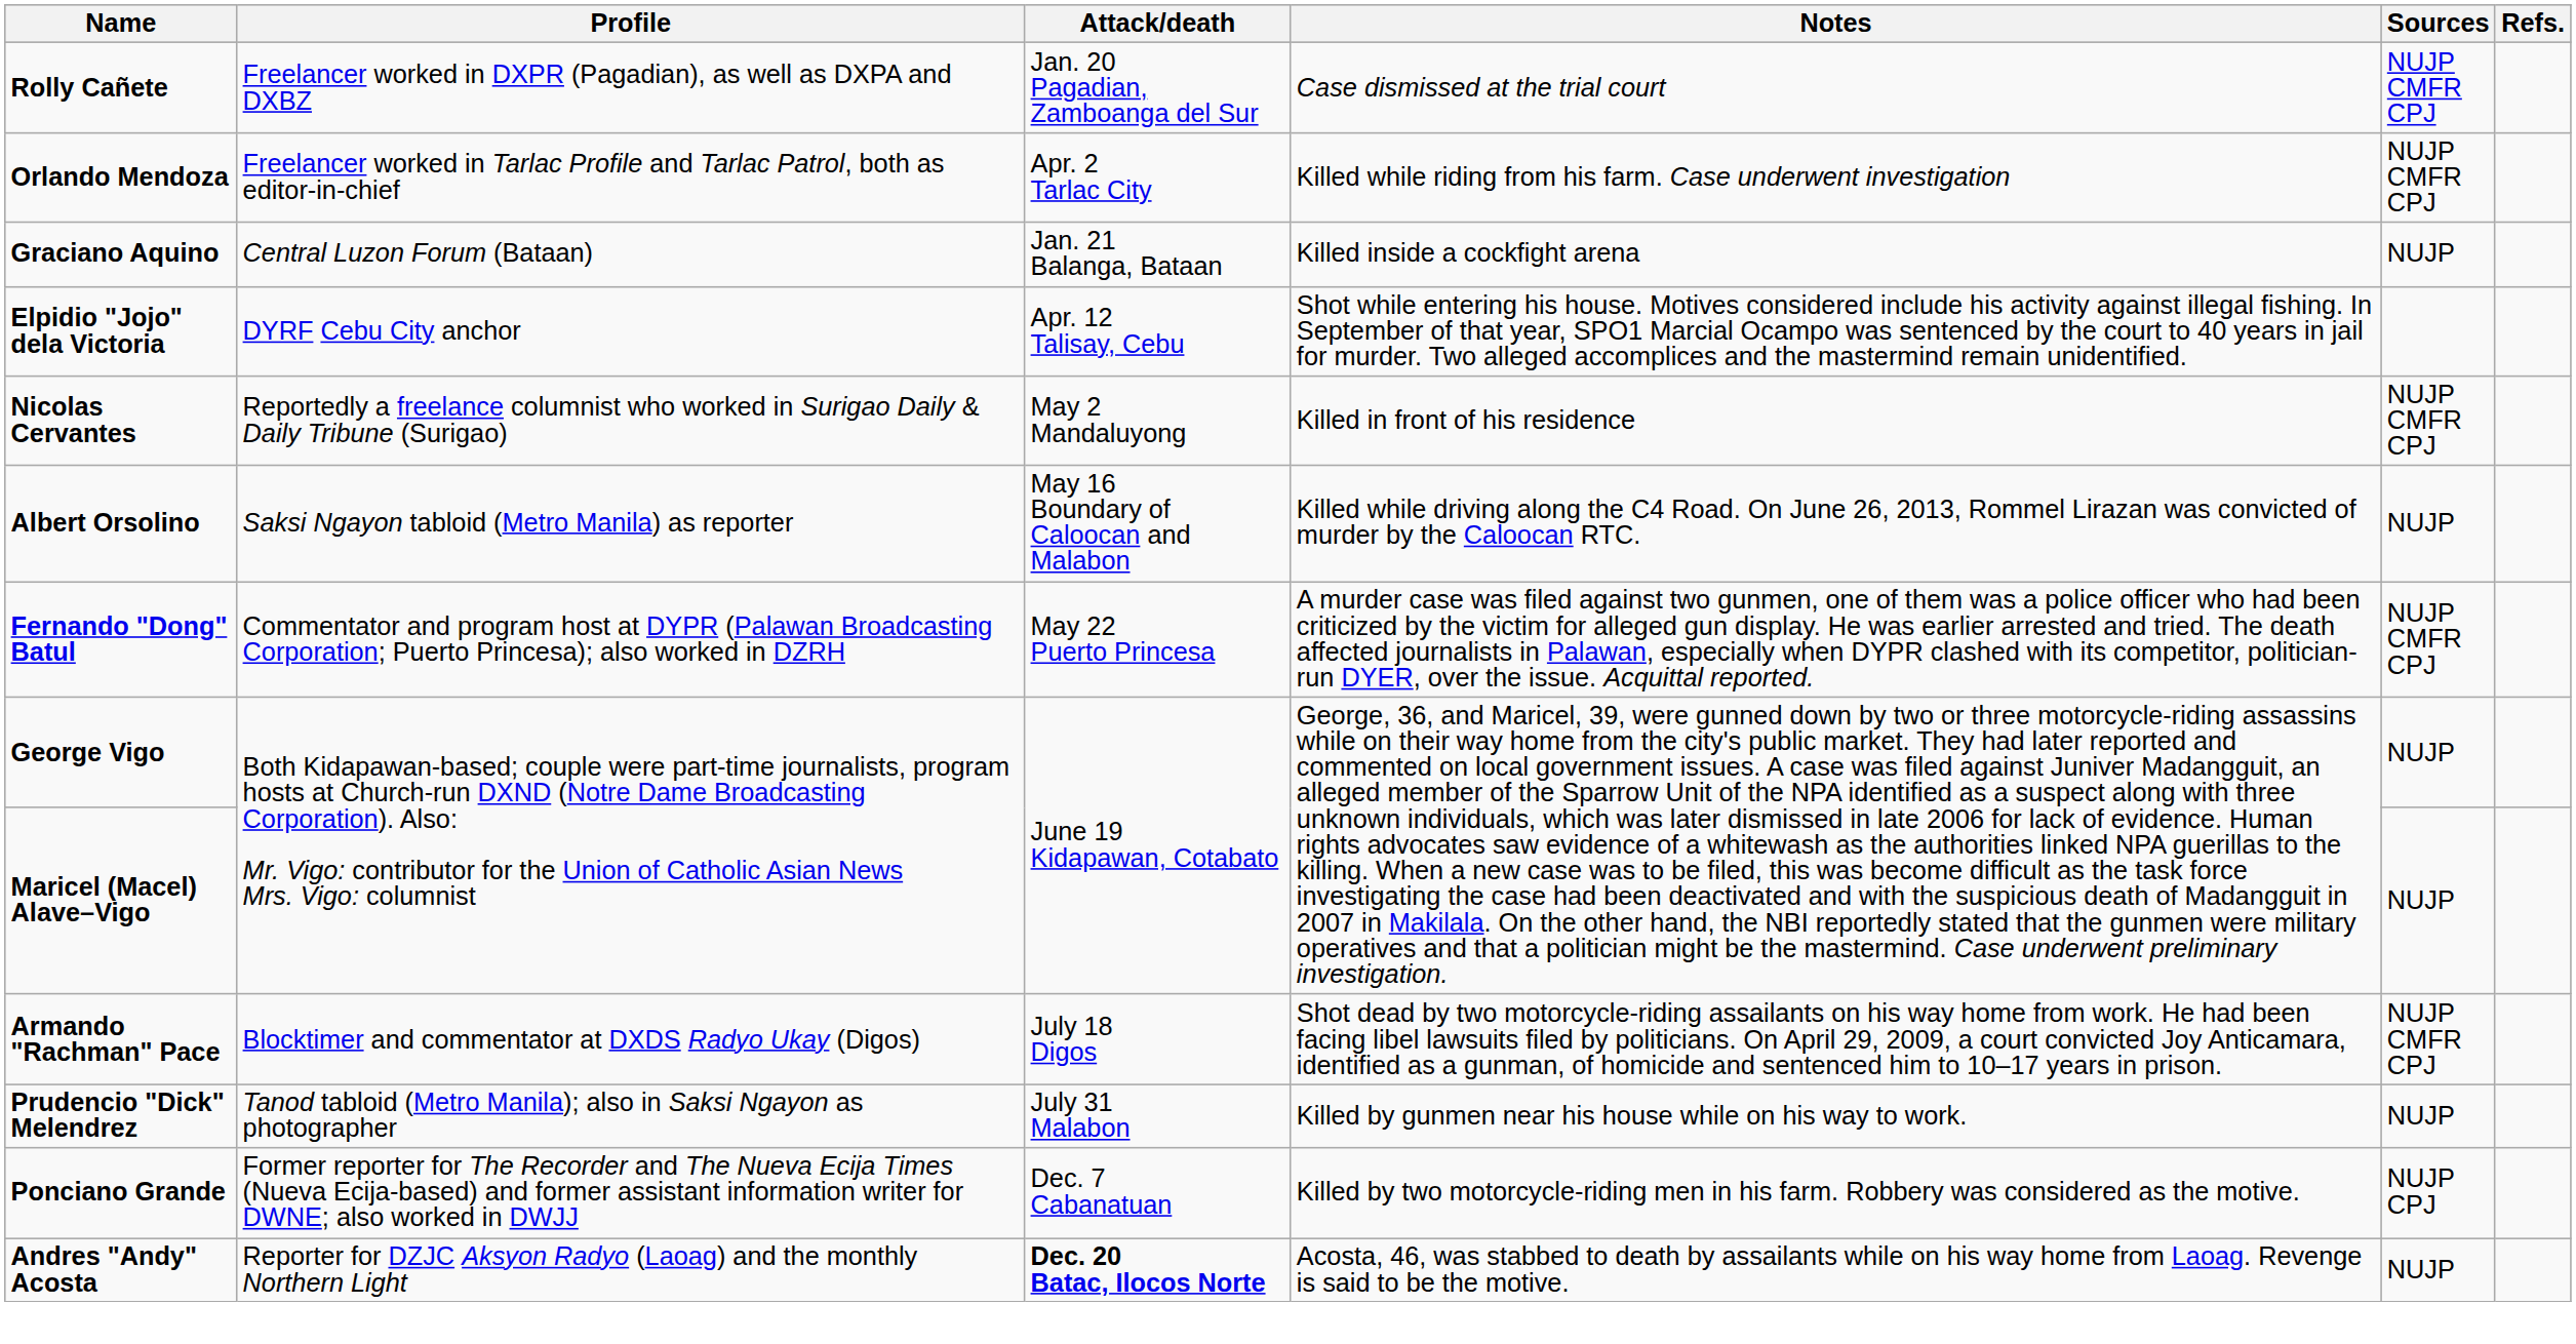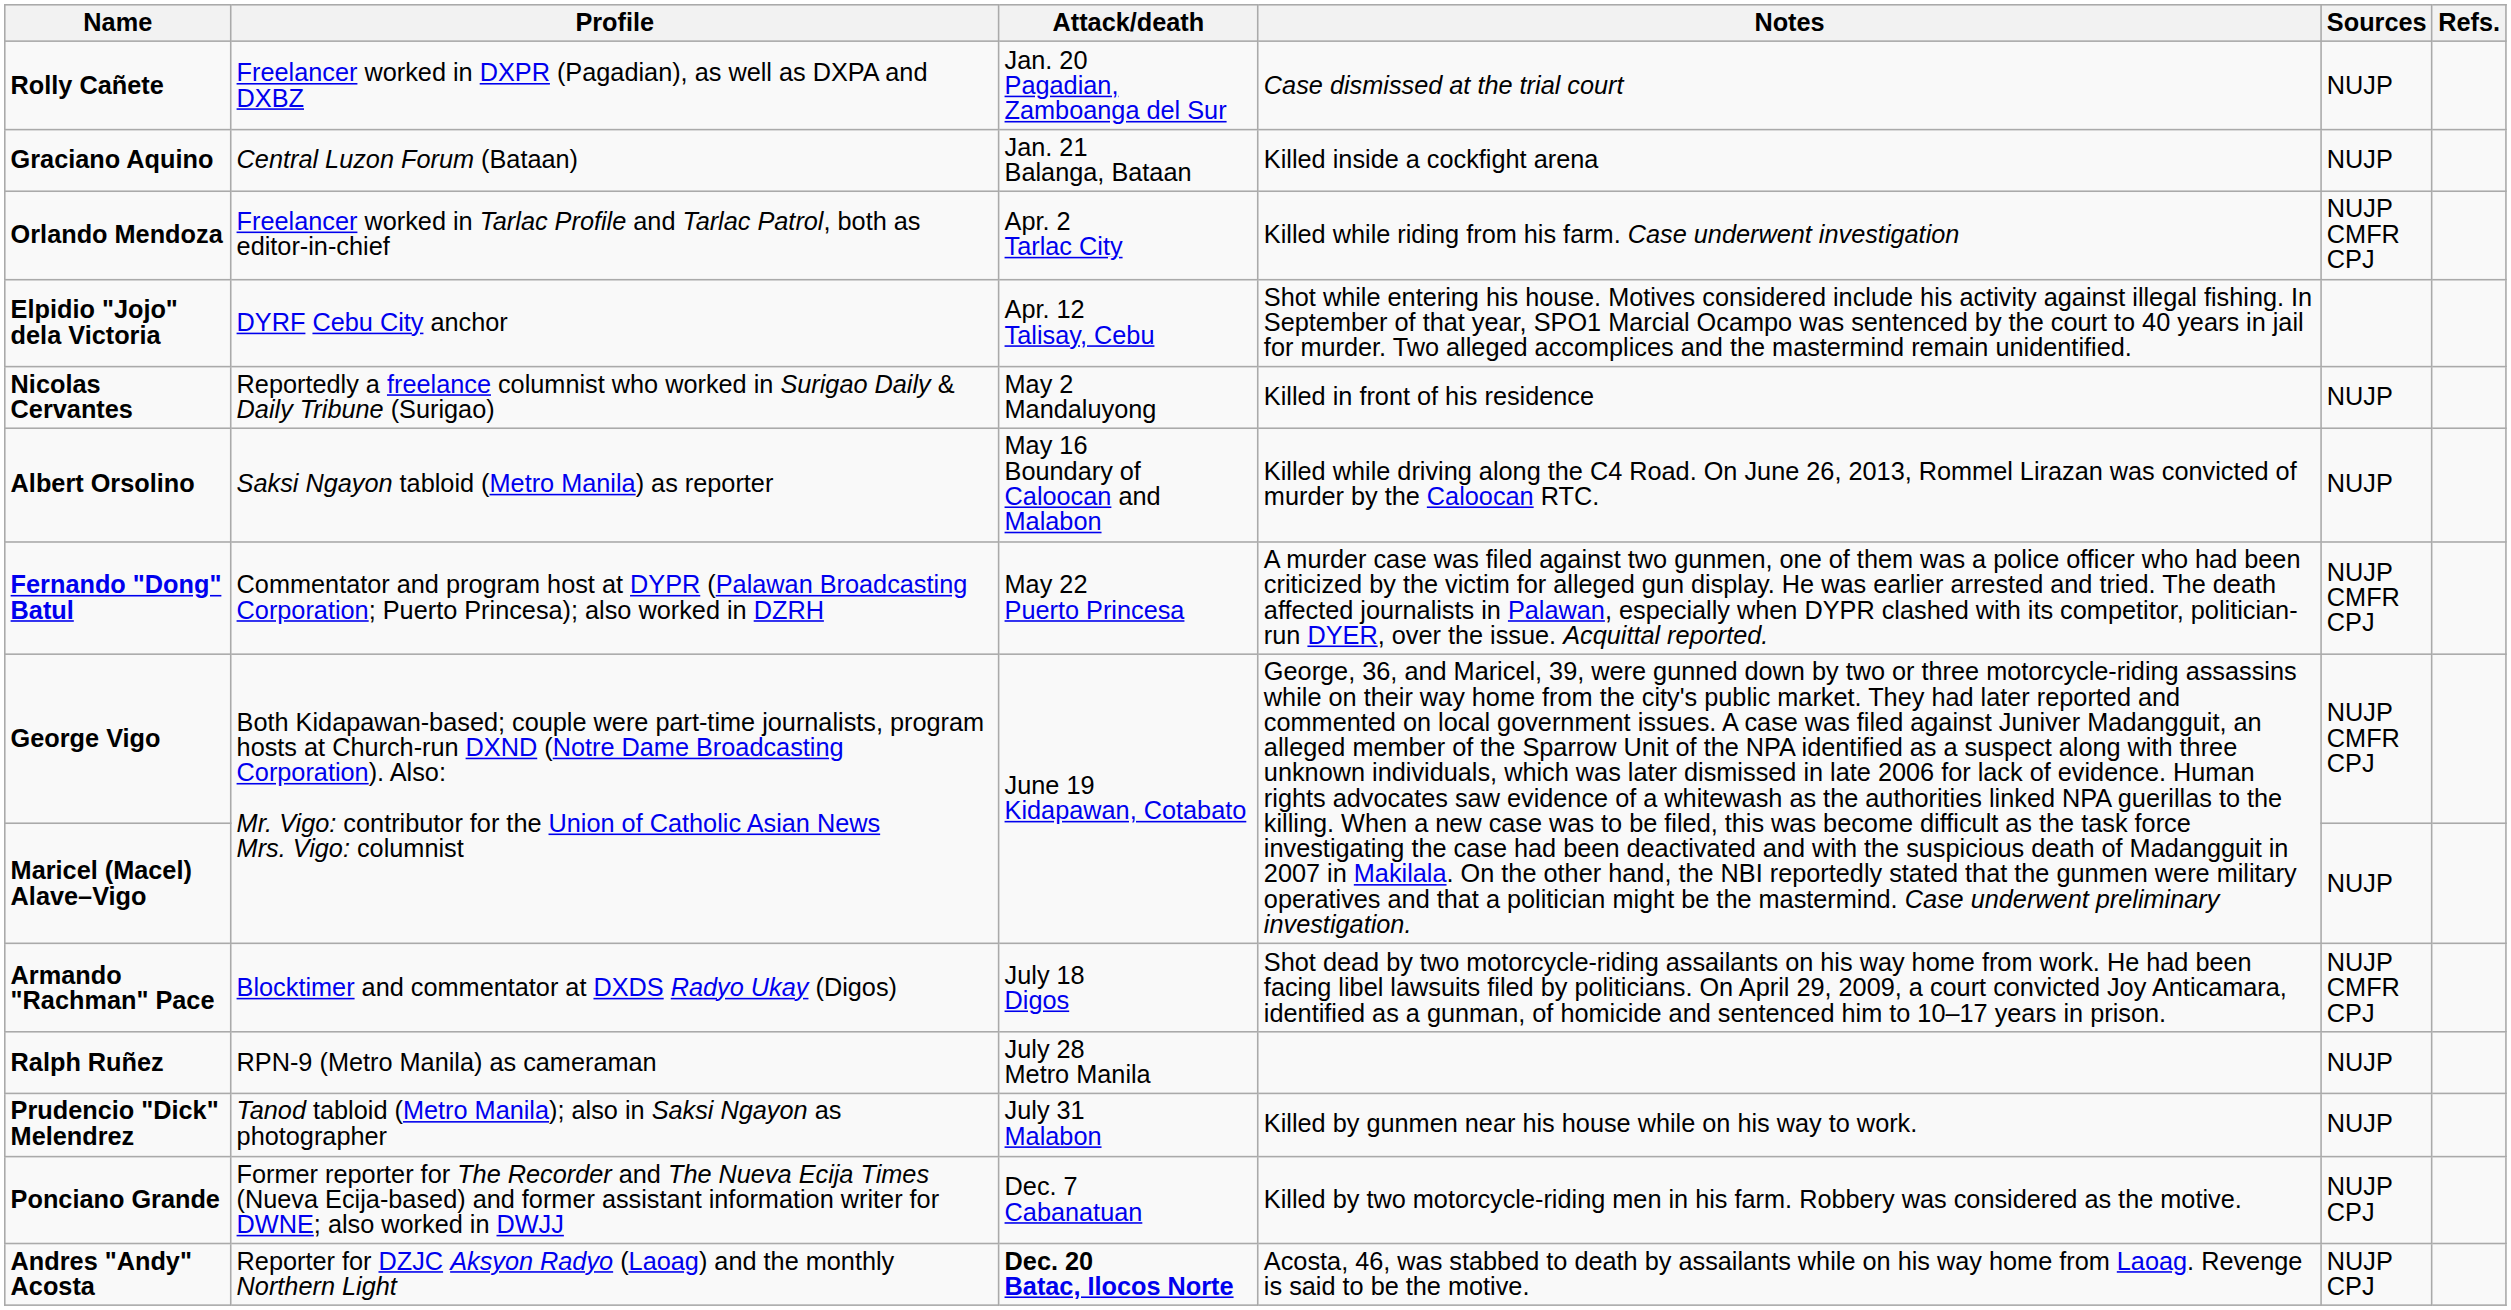Rolly Cañete | Sources: NUJP CMFR CPJ -> NUJP
rows swapped: Graciano Aquino <-> Orlando Mendoza
Nicolas Cervantes | Sources: NUJP CMFR CPJ -> NUJP
George Vigo | Sources: NUJP -> NUJP CMFR CPJ
+ row: Ralph Ruñez | RPN-9 (Metro Manila) as cameraman | July 28 Metro Manila | NUJP
Andres "Andy" Acosta | Sources: NUJP -> NUJP CPJ
